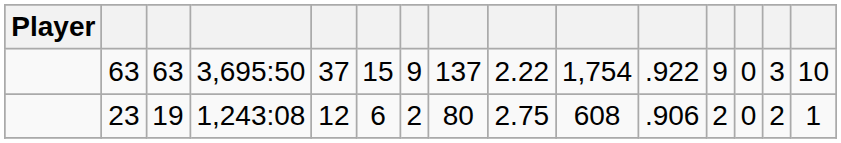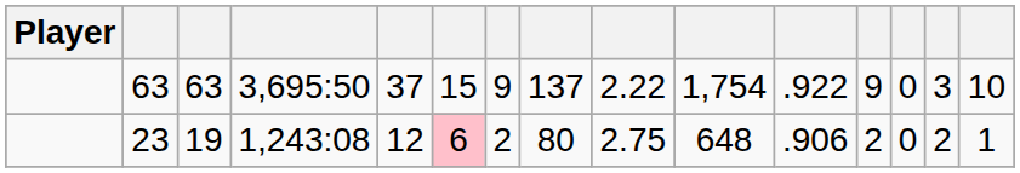23 | column 6: no background -> pink background
23 | column 10: 608 -> 648
